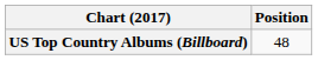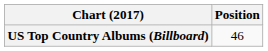US Top Country Albums (Billboard) | Position: 48 -> 46
